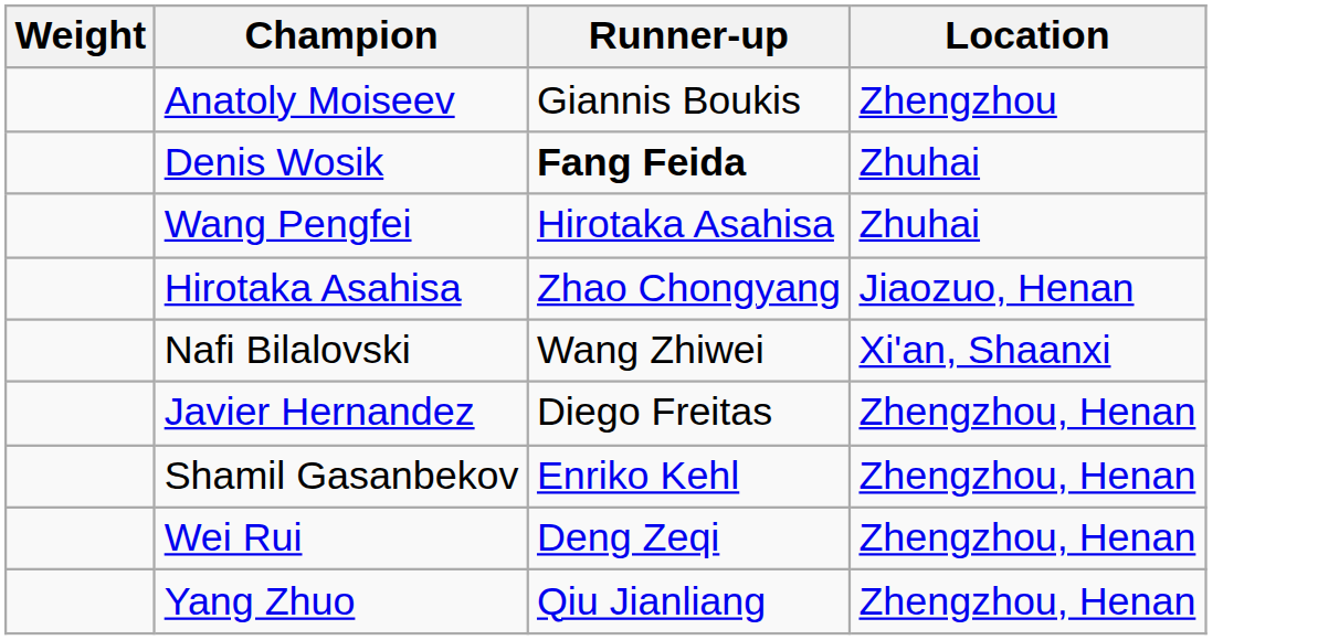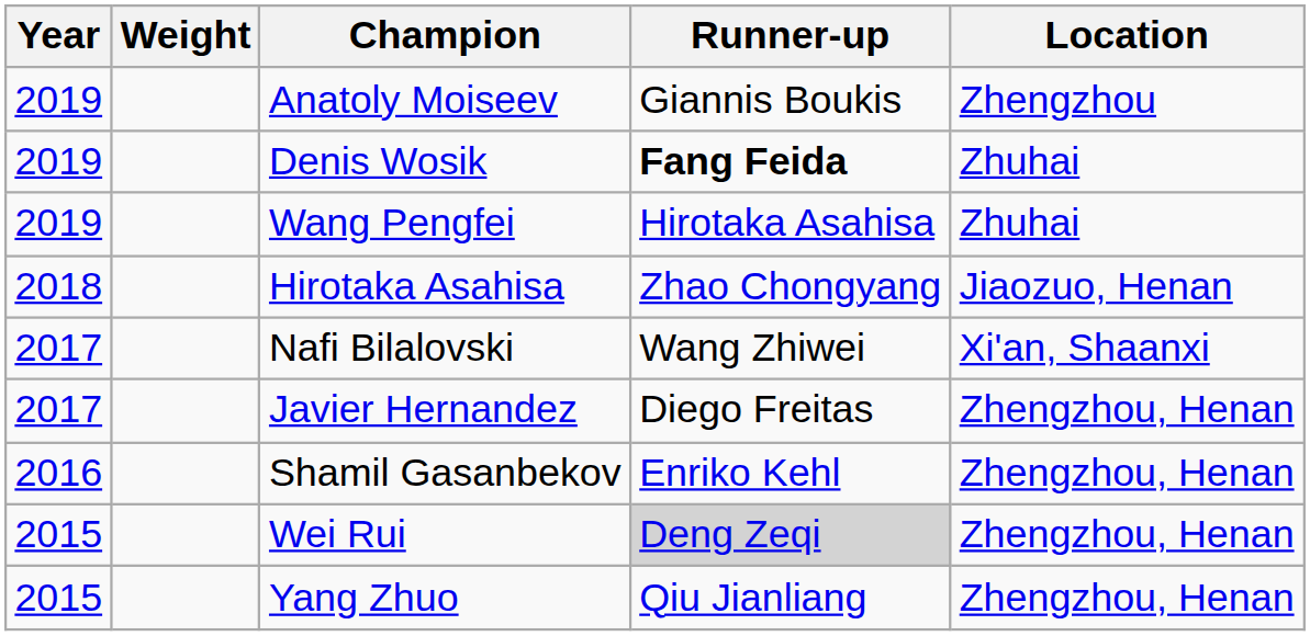+ column: Year | 2019 | 2019 | 2019 | 2018 | 2017 | 2017 | 2016 | 2015 | 2015
Wei Rui | Runner-up: no background -> lightgrey background
